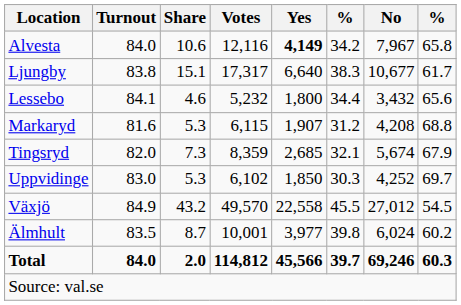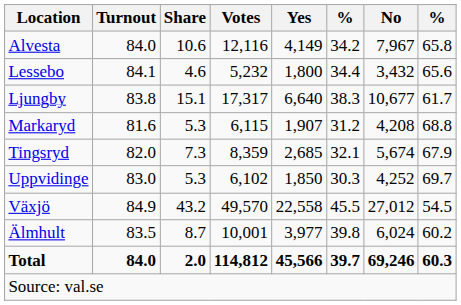Alvesta | Yes: bold -> normal
rows swapped: Lessebo <-> Ljungby
